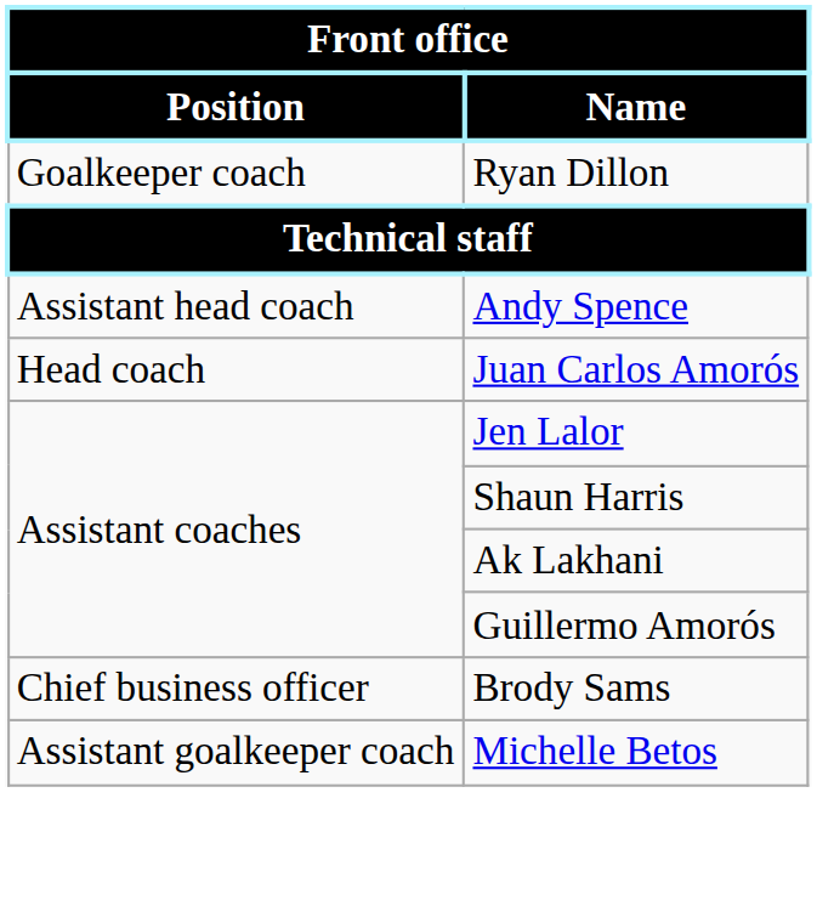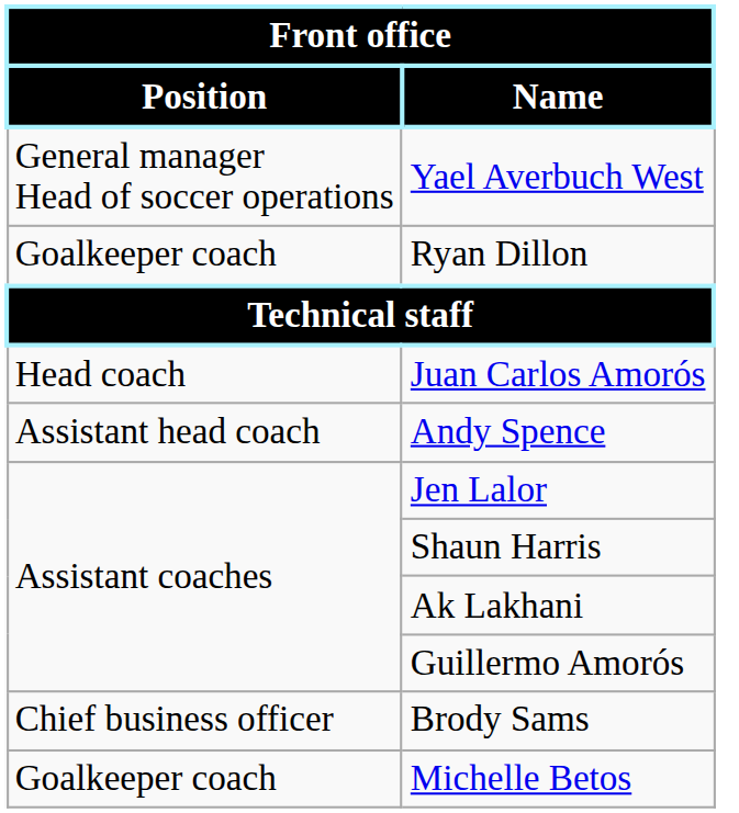+ row: General manager Head of soccer operations | Yael Averbuch West
rows swapped: Juan Carlos Amorós <-> Andy Spence
Michelle Betos | Position: Assistant goalkeeper coach -> Goalkeeper coach
